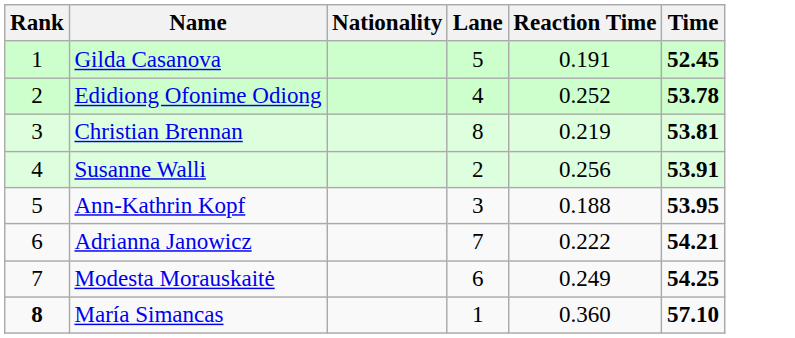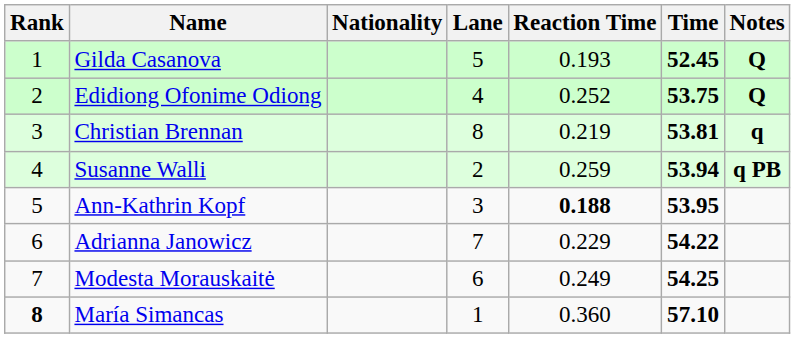+ column: Notes | Q | Q | q | q PB
Gilda Casanova | Reaction Time: 0.191 -> 0.193
Edidiong Ofonime Odiong | Time: 53.78 -> 53.75
Susanne Walli | Reaction Time: 0.256 -> 0.259
Susanne Walli | Time: 53.91 -> 53.94
Ann-Kathrin Kopf | Reaction Time: normal -> bold
Adrianna Janowicz | Reaction Time: 0.222 -> 0.229
Adrianna Janowicz | Time: 54.21 -> 54.22
